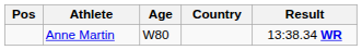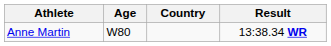- column: Pos
